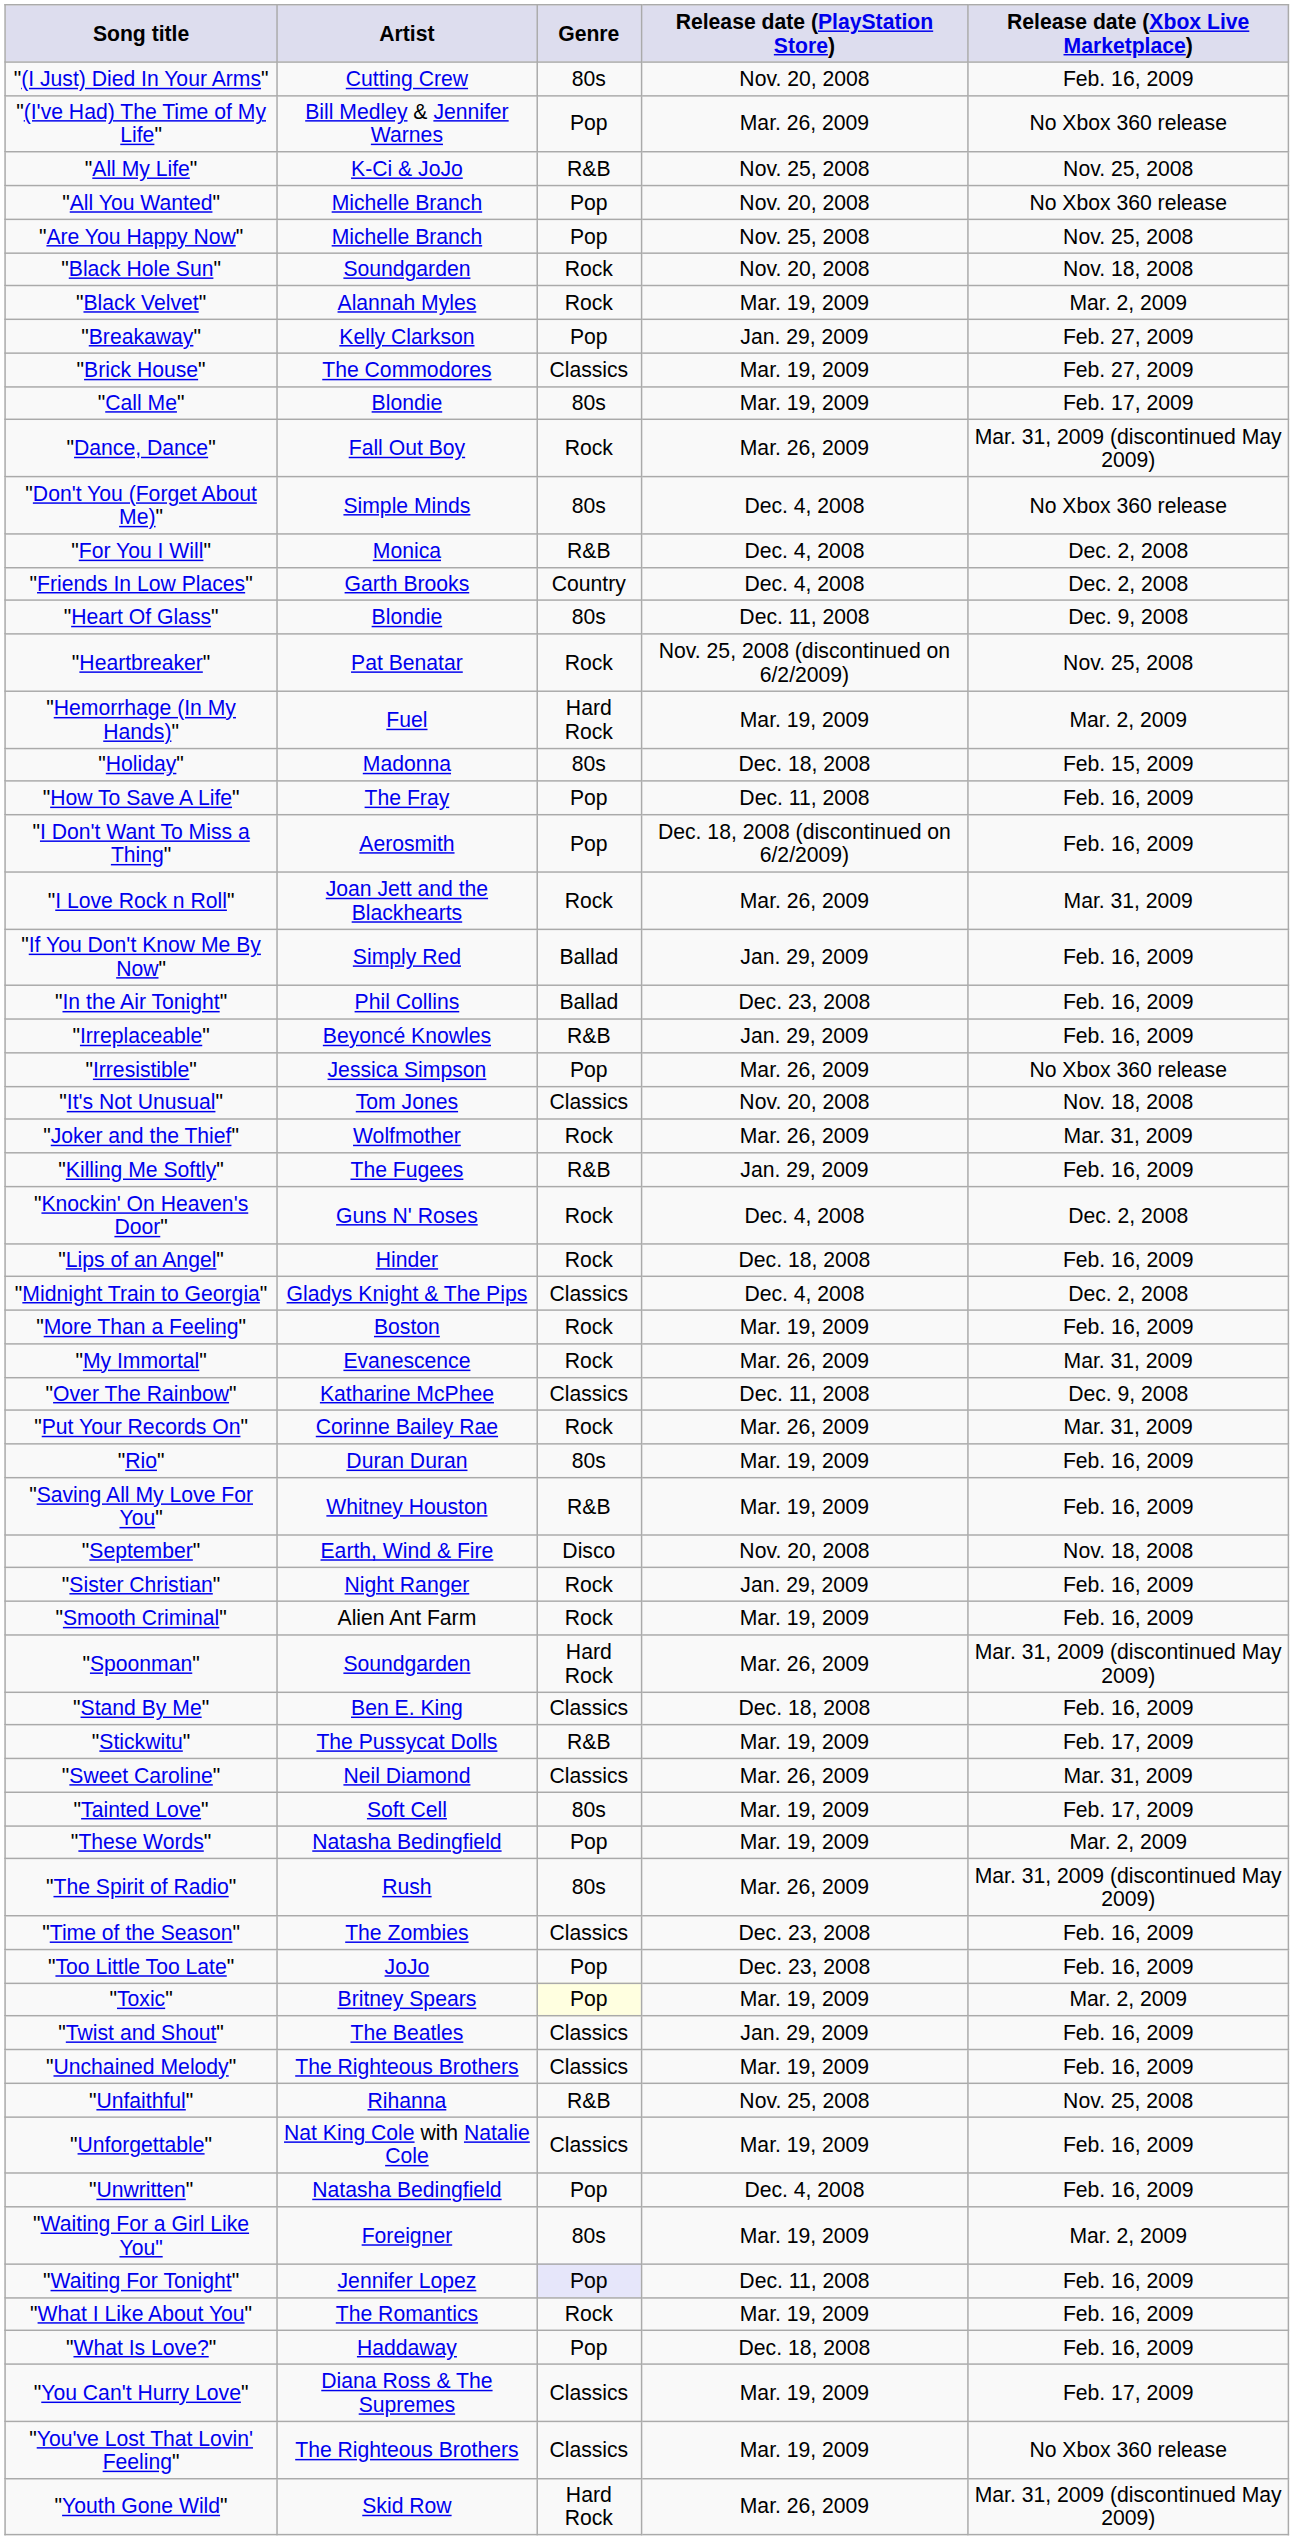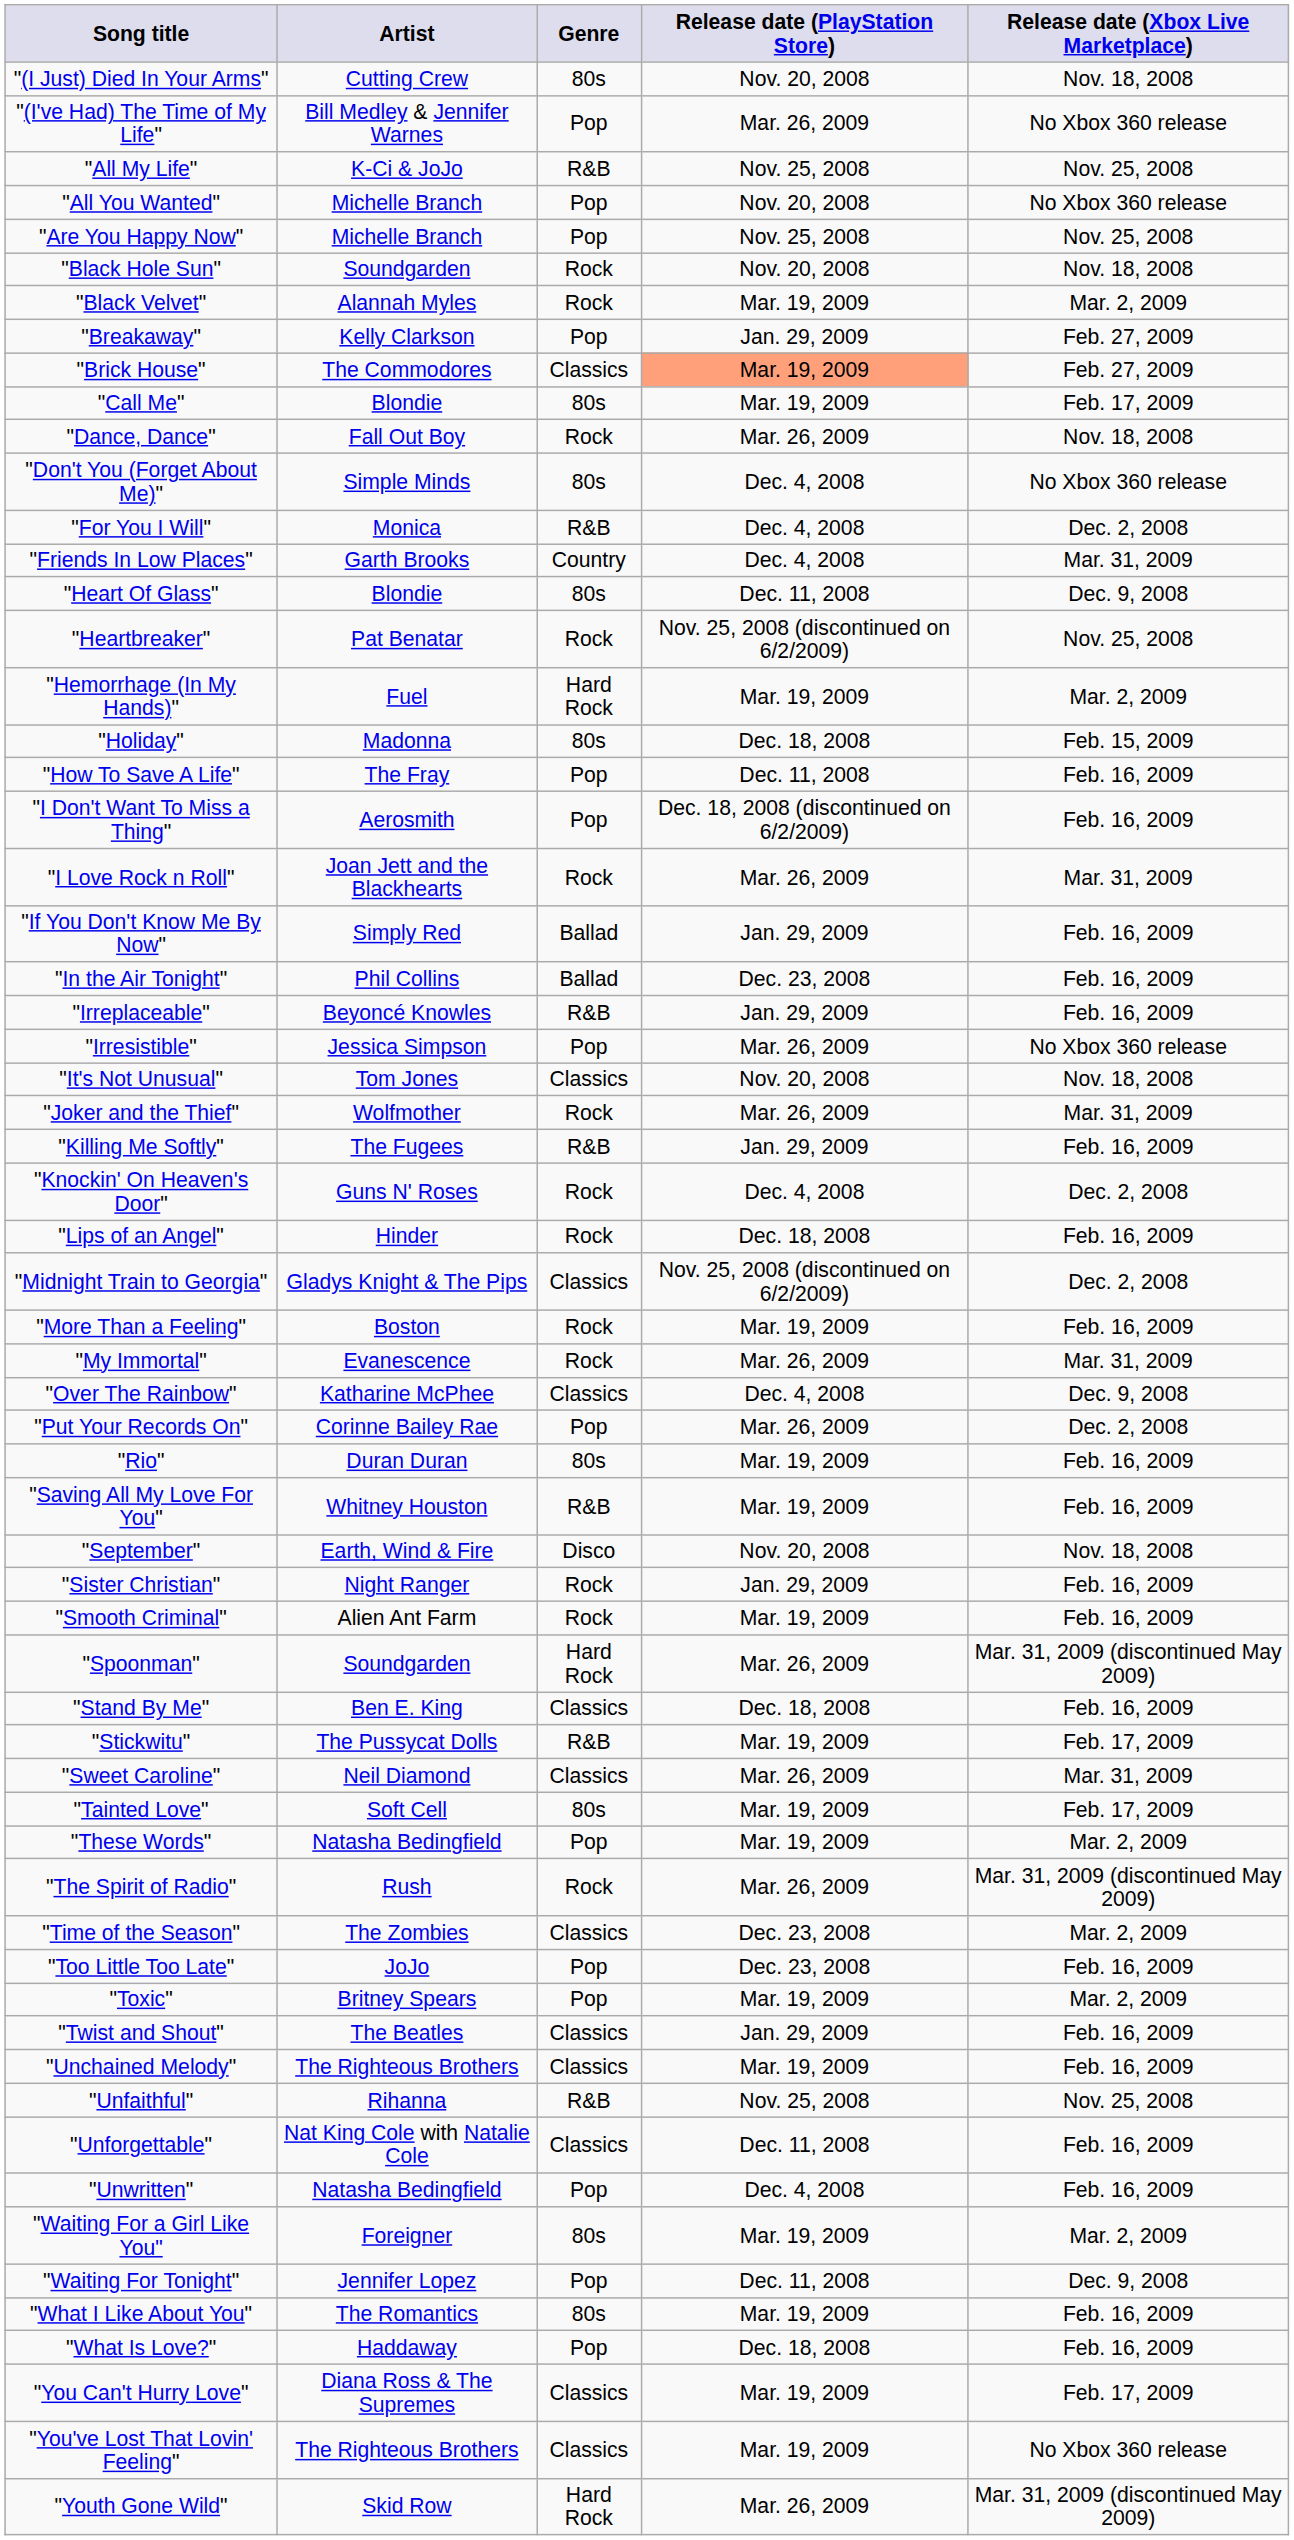"(I Just) Died In Your Arms" | Release date (Xbox Live Marketplace): Feb. 16, 2009 -> Nov. 18, 2008
"Brick House" | Release date (PlayStation Store): no background -> lightsalmon background
"Dance, Dance" | Release date (Xbox Live Marketplace): Mar. 31, 2009 (discontinued May 2009) -> Nov. 18, 2008
"Friends In Low Places" | Release date (Xbox Live Marketplace): Dec. 2, 2008 -> Mar. 31, 2009
"Midnight Train to Georgia" | Release date (PlayStation Store): Dec. 4, 2008 -> Nov. 25, 2008 (discontinued on 6/2/2009)
"Over The Rainbow" | Release date (PlayStation Store): Dec. 11, 2008 -> Dec. 4, 2008
"Put Your Records On" | Genre: Rock -> Pop
"Put Your Records On" | Release date (Xbox Live Marketplace): Mar. 31, 2009 -> Dec. 2, 2008
"The Spirit of Radio" | Genre: 80s -> Rock
"Time of the Season" | Release date (Xbox Live Marketplace): Feb. 16, 2009 -> Mar. 2, 2009
"Toxic" | Genre: lightyellow background -> no background
"Unforgettable" | Release date (PlayStation Store): Mar. 19, 2009 -> Dec. 11, 2008
"Waiting For Tonight" | Genre: lavender background -> no background
"Waiting For Tonight" | Release date (Xbox Live Marketplace): Feb. 16, 2009 -> Dec. 9, 2008
"What I Like About You" | Genre: Rock -> 80s
